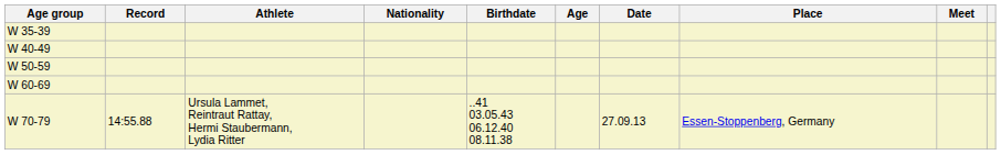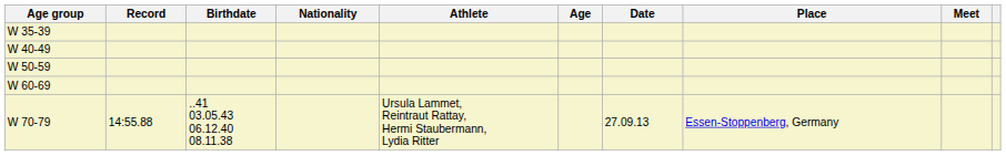columns swapped: Athlete <-> Birthdate
